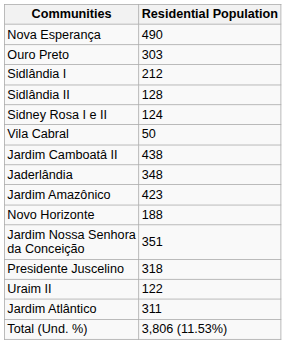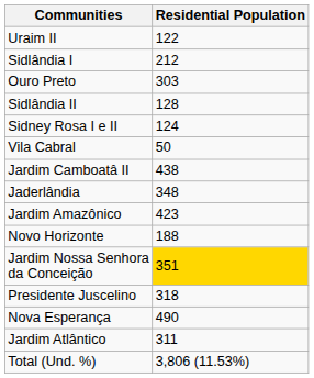rows swapped: Nova Esperança <-> Uraim II
rows swapped: Ouro Preto <-> Sidlândia I
Jardim Nossa Senhora da Conceição | Residential Population: no background -> gold background
